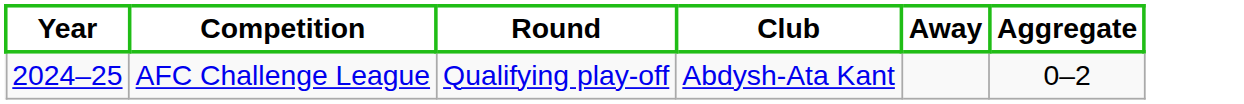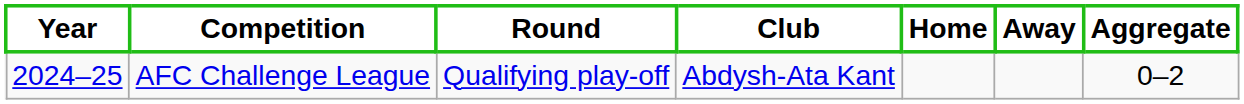+ column: Home
